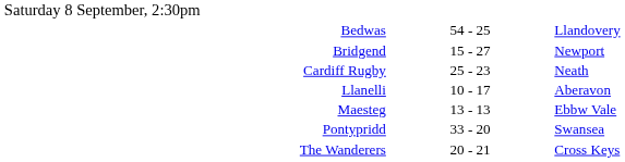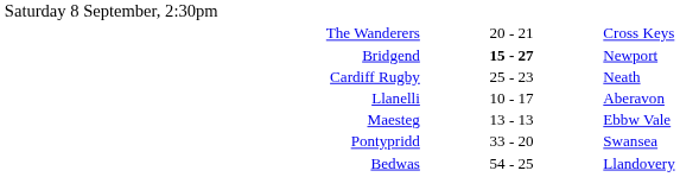rows swapped: Bedwas <-> The Wanderers
Bridgend | column 2: normal -> bold
